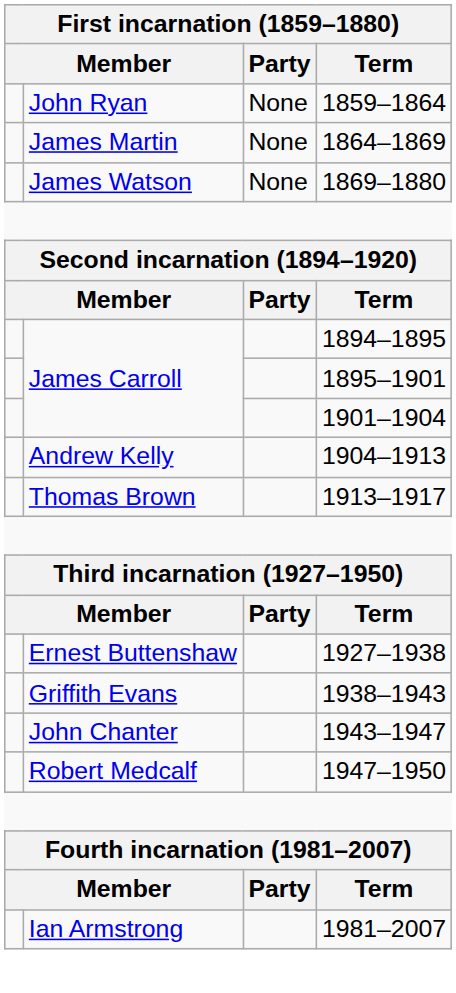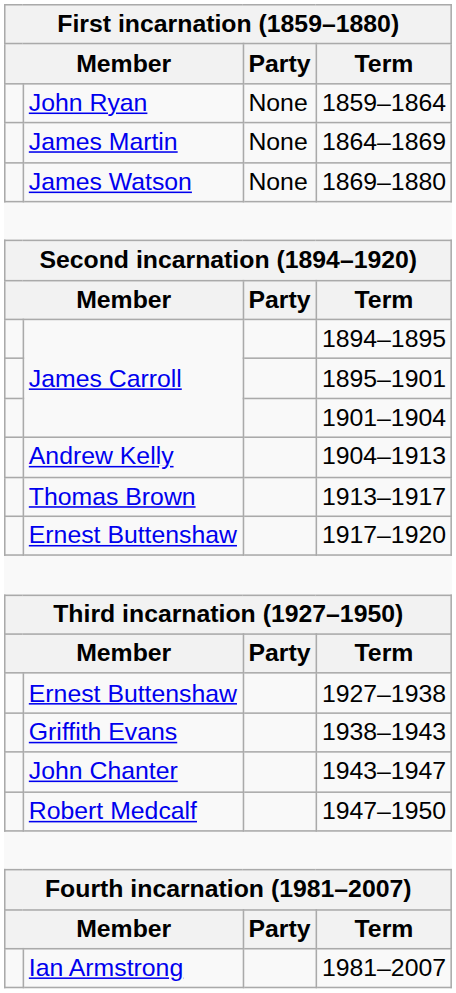+ row: Ernest Buttenshaw | 1917–1920
